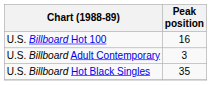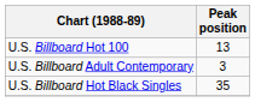U.S. Billboard Hot 100 | Peak position: 16 -> 13
